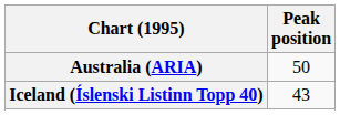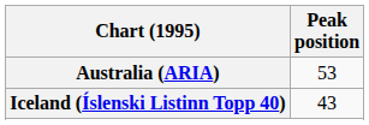Australia (ARIA) | Peak position: 50 -> 53
